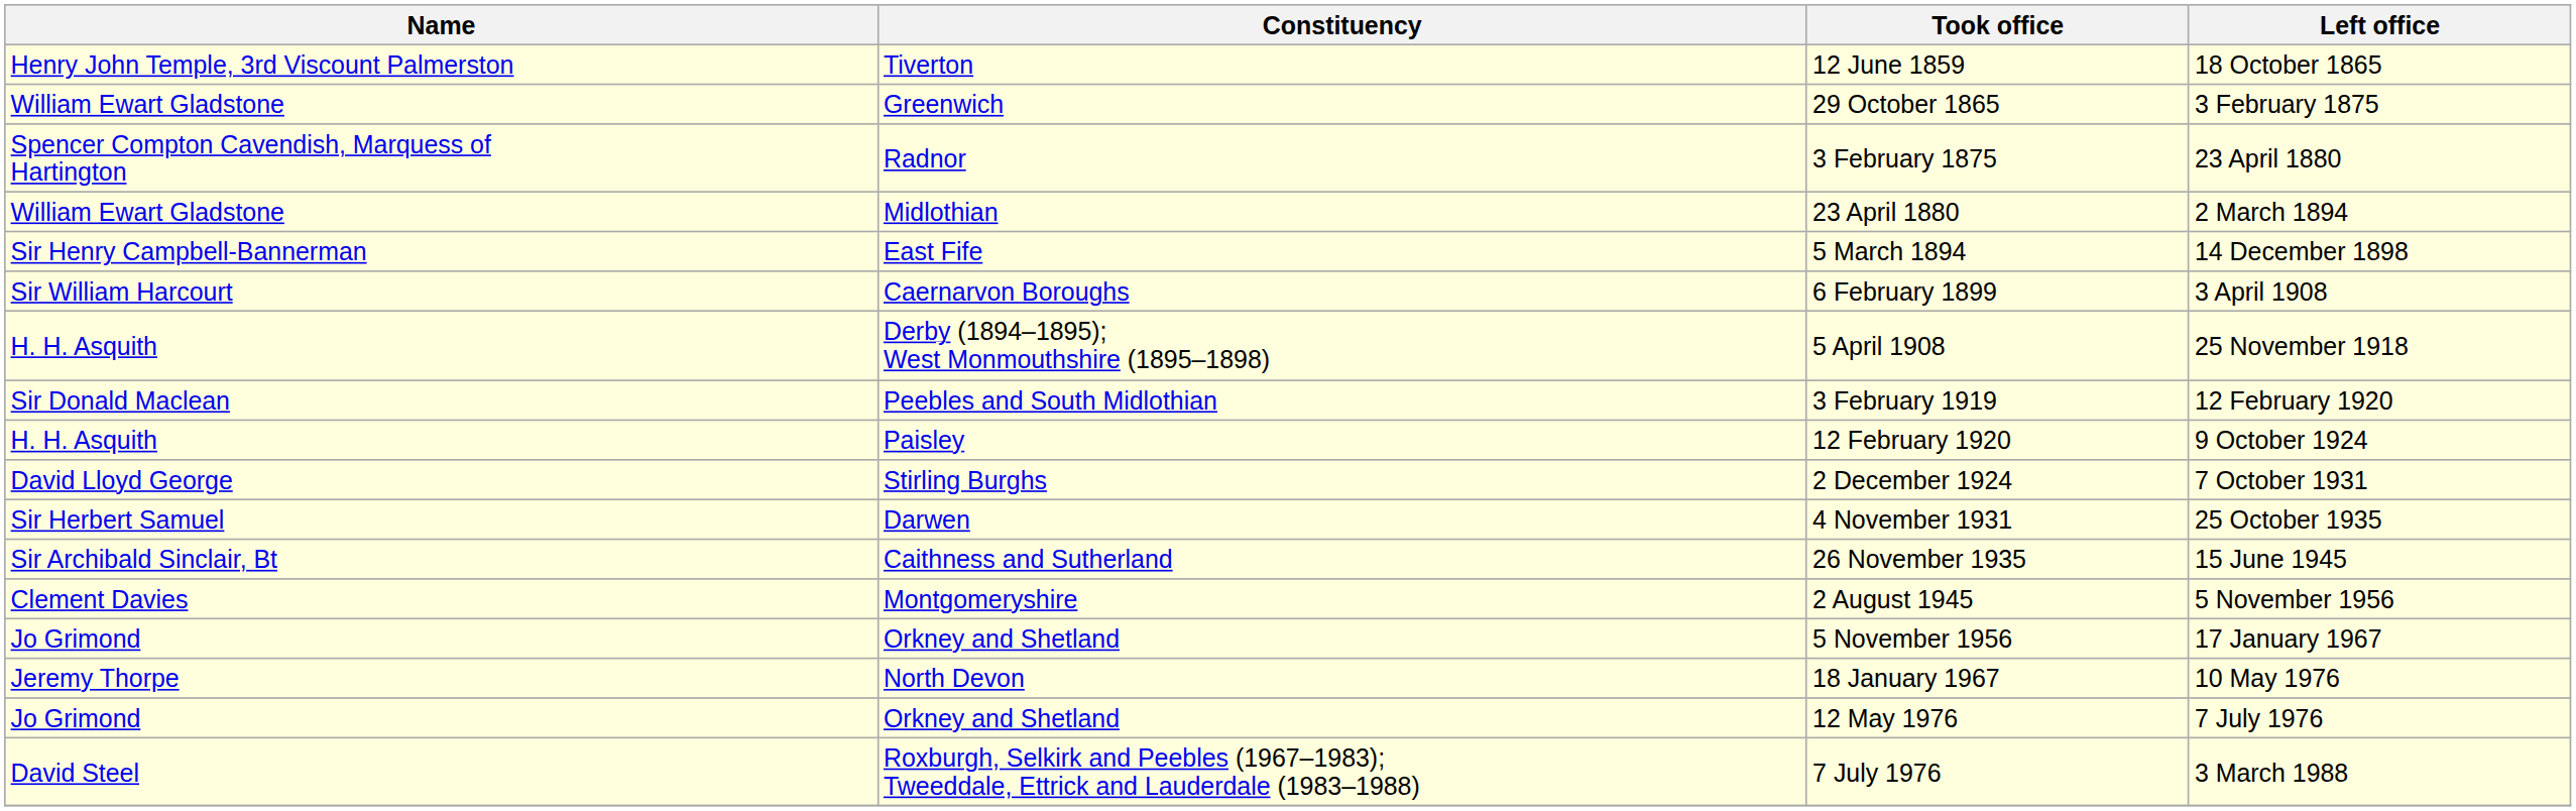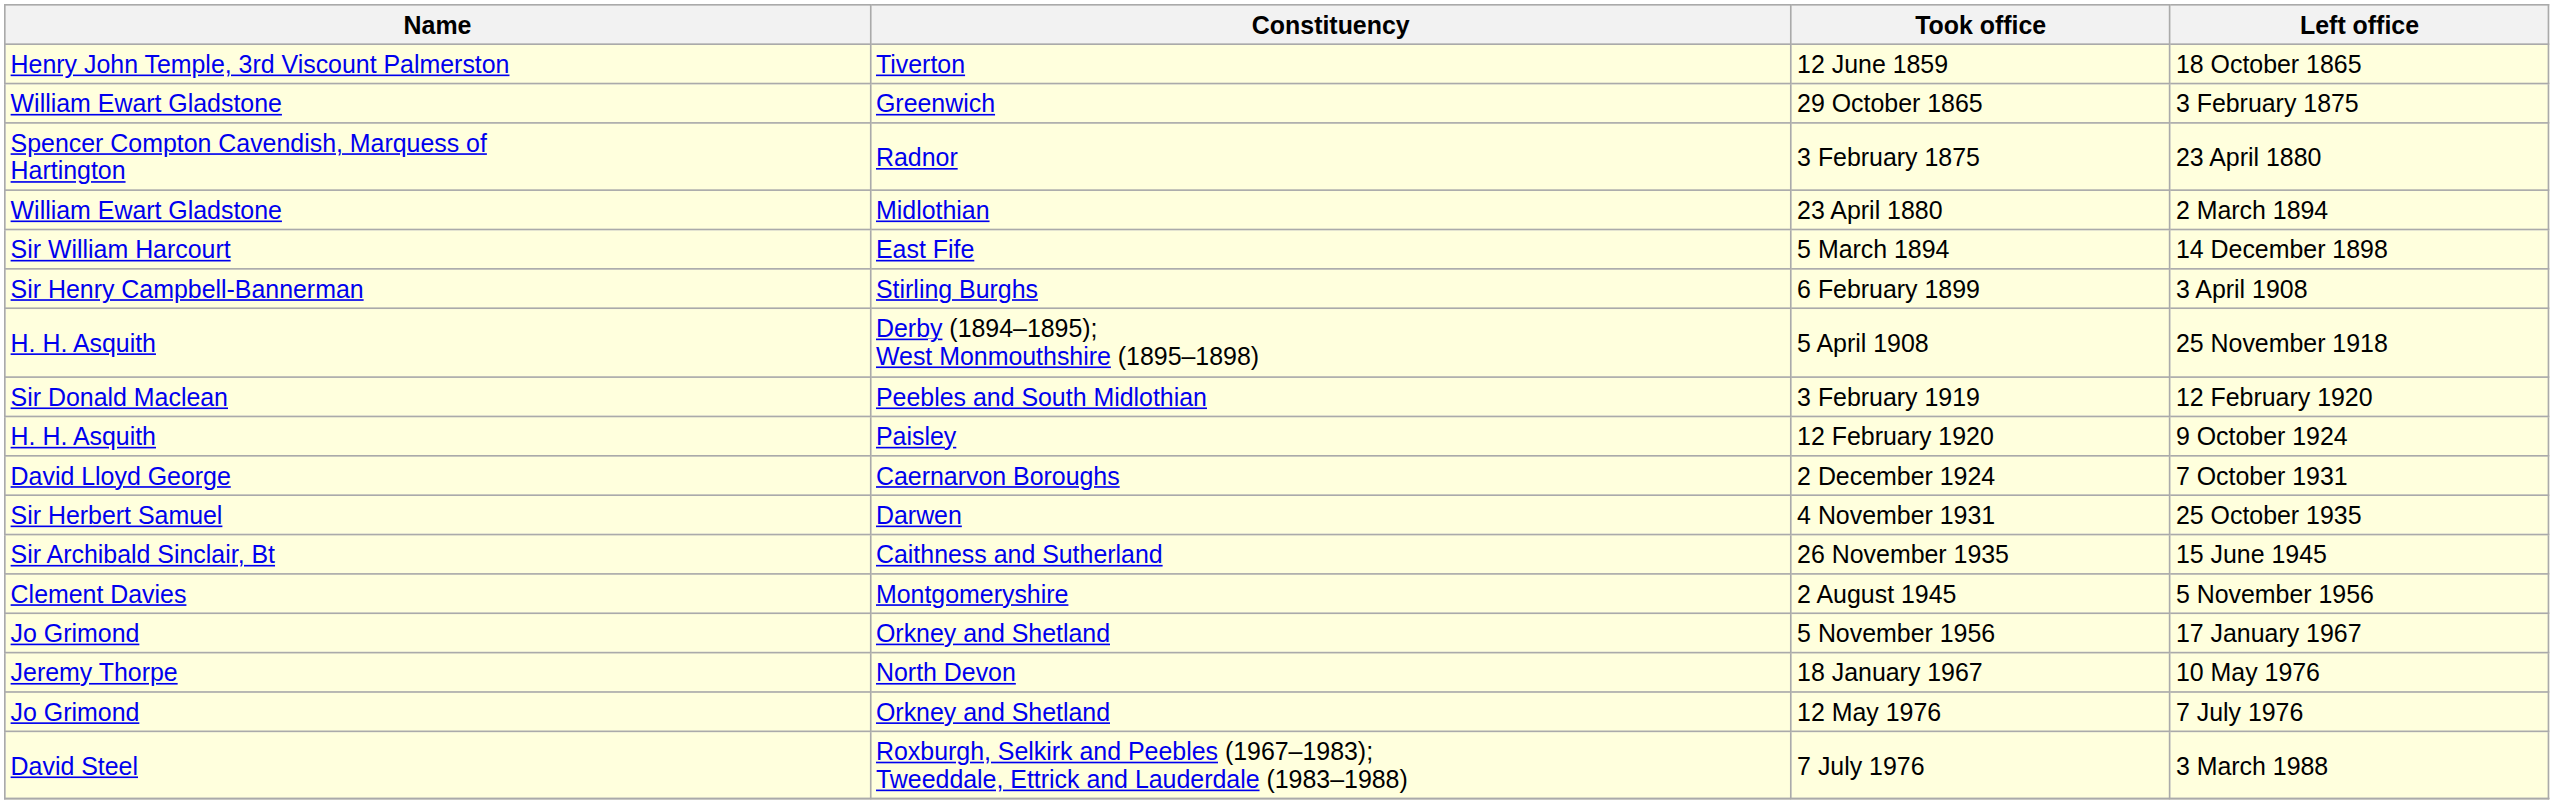5 March 1894 | Name: Sir Henry Campbell-Bannerman -> Sir William Harcourt
6 February 1899 | Name: Sir William Harcourt -> Sir Henry Campbell-Bannerman
6 February 1899 | Constituency: Caernarvon Boroughs -> Stirling Burghs
2 December 1924 | Constituency: Stirling Burghs -> Caernarvon Boroughs
